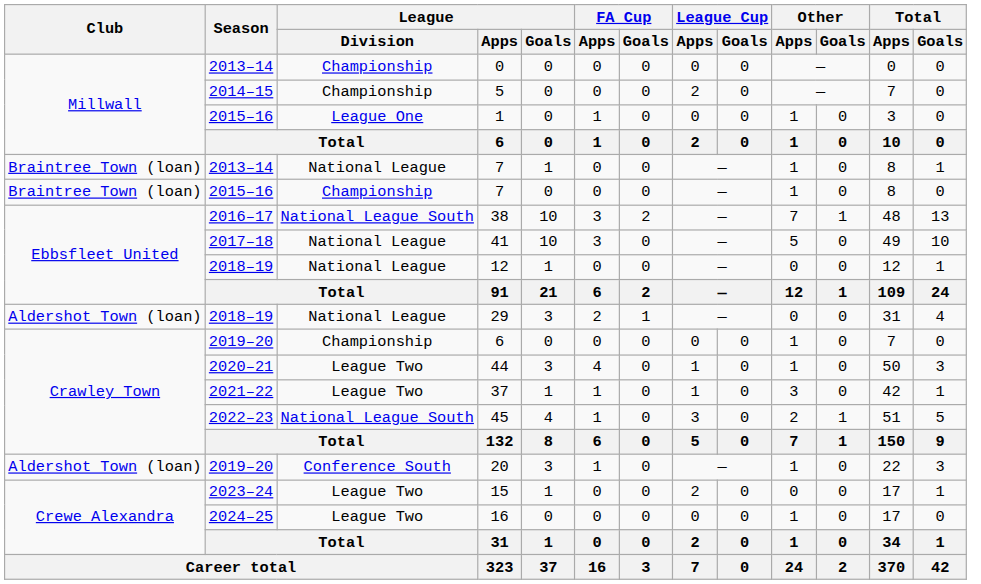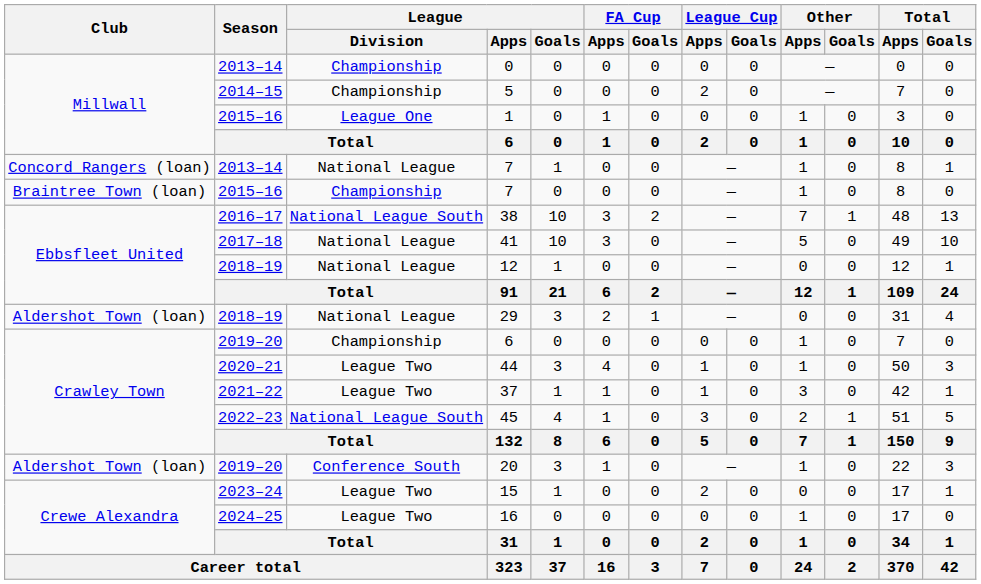2013–14 / 7 | Club: Braintree Town (loan) -> Concord Rangers (loan)
